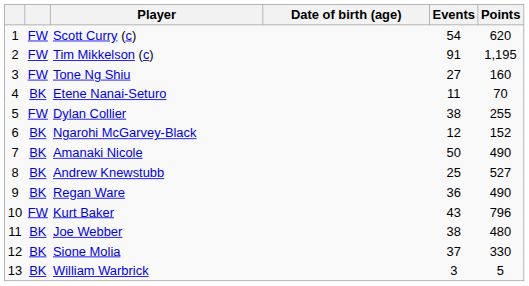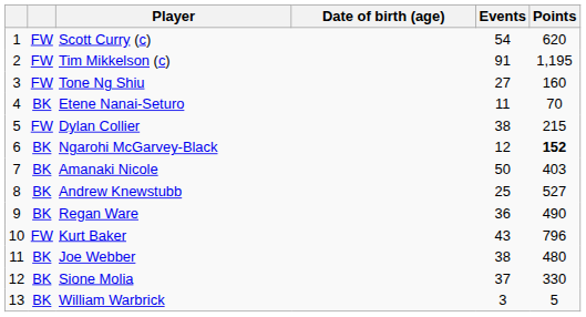Dylan Collier | Points: 255 -> 215
Ngarohi McGarvey-Black | Points: normal -> bold
Amanaki Nicole | Points: 490 -> 403
